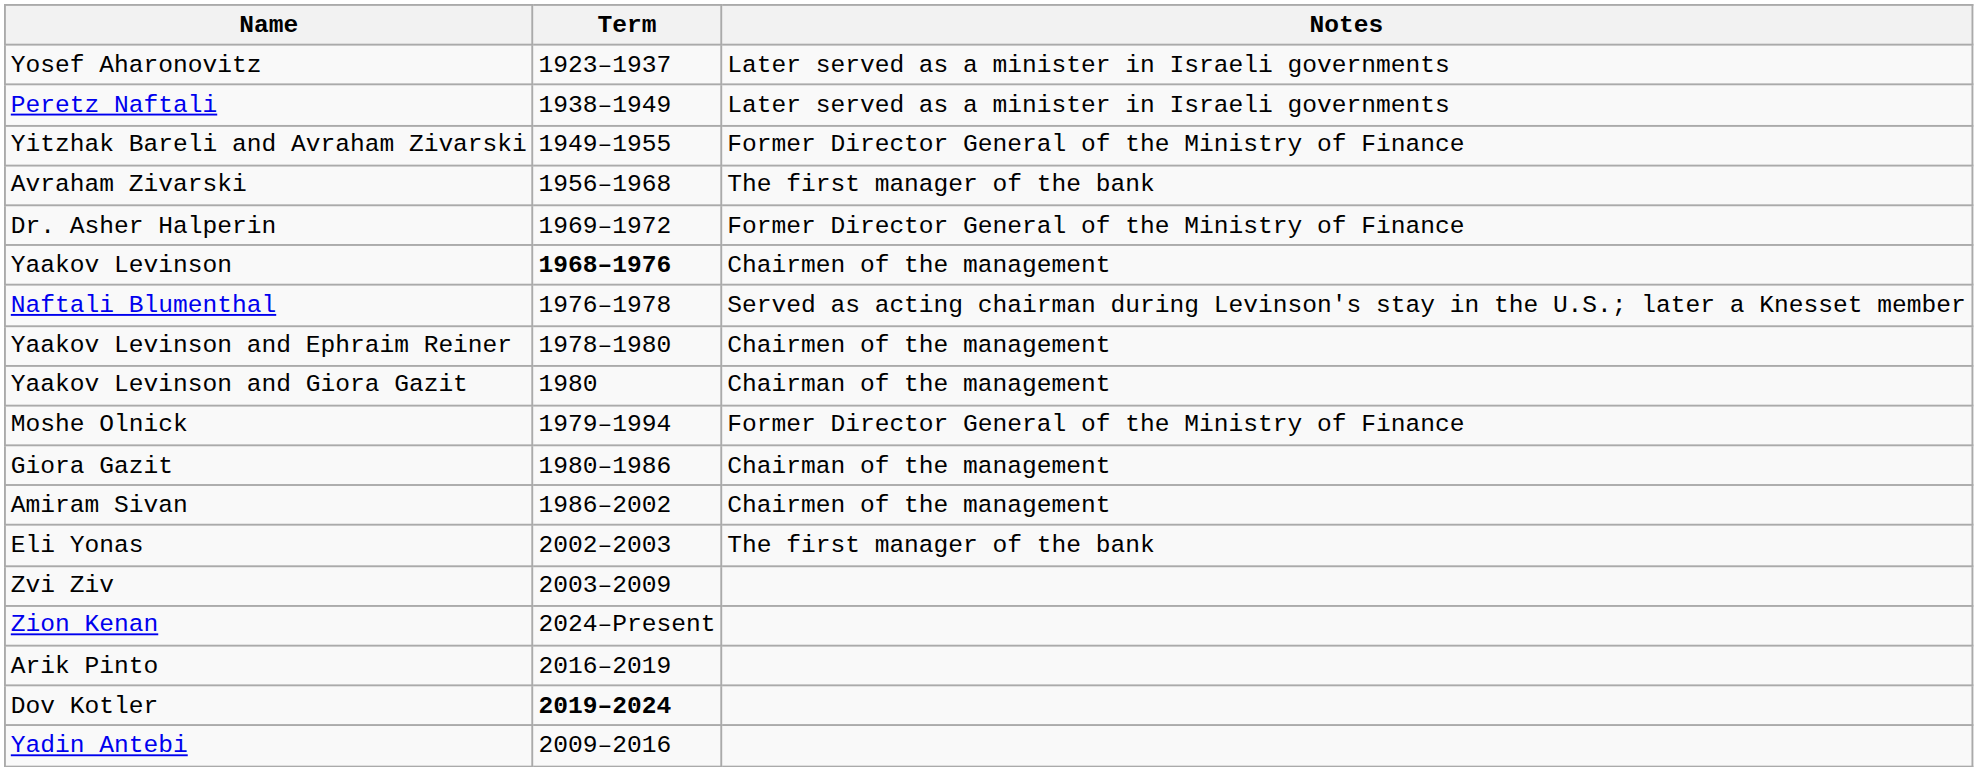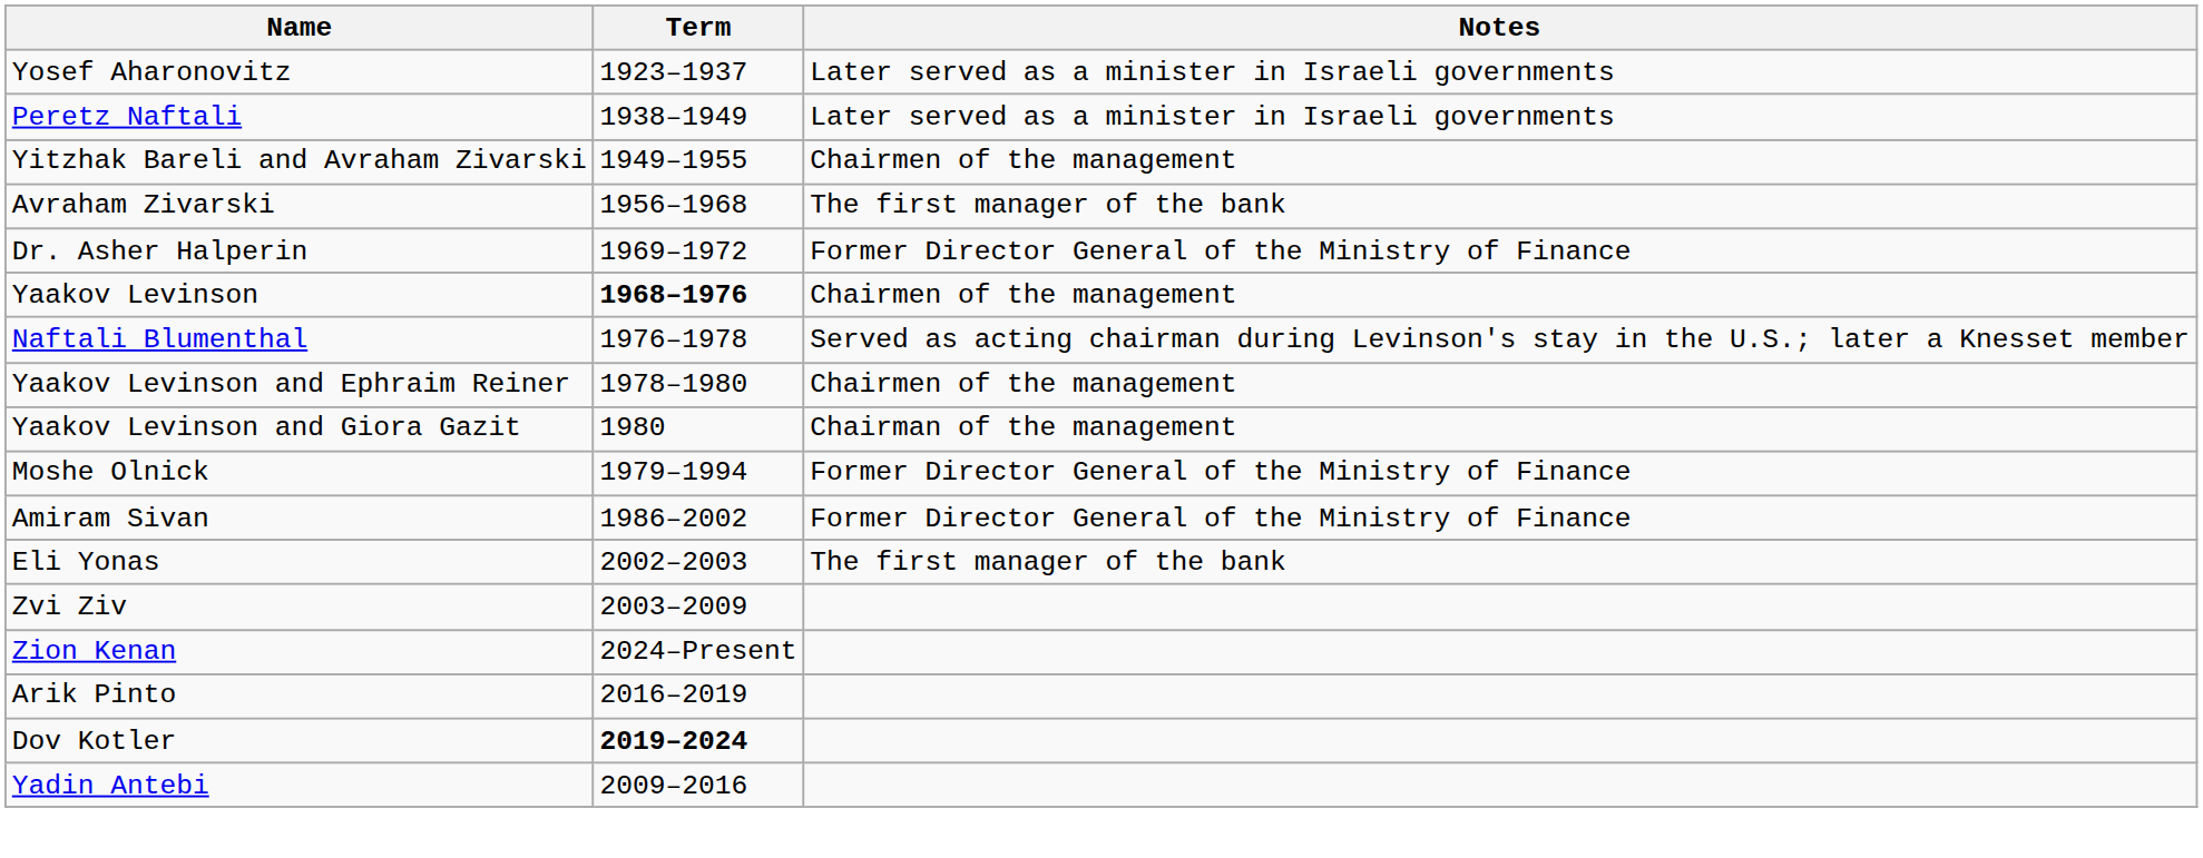Yitzhak Bareli and Avraham Zivarski | Notes: Former Director General of the Ministry of Finance -> Chairmen of the management
- row: Giora Gazit | 1980–1986 | Chairman of the management
Amiram Sivan | Notes: Chairmen of the management -> Former Director General of the Ministry of Finance
